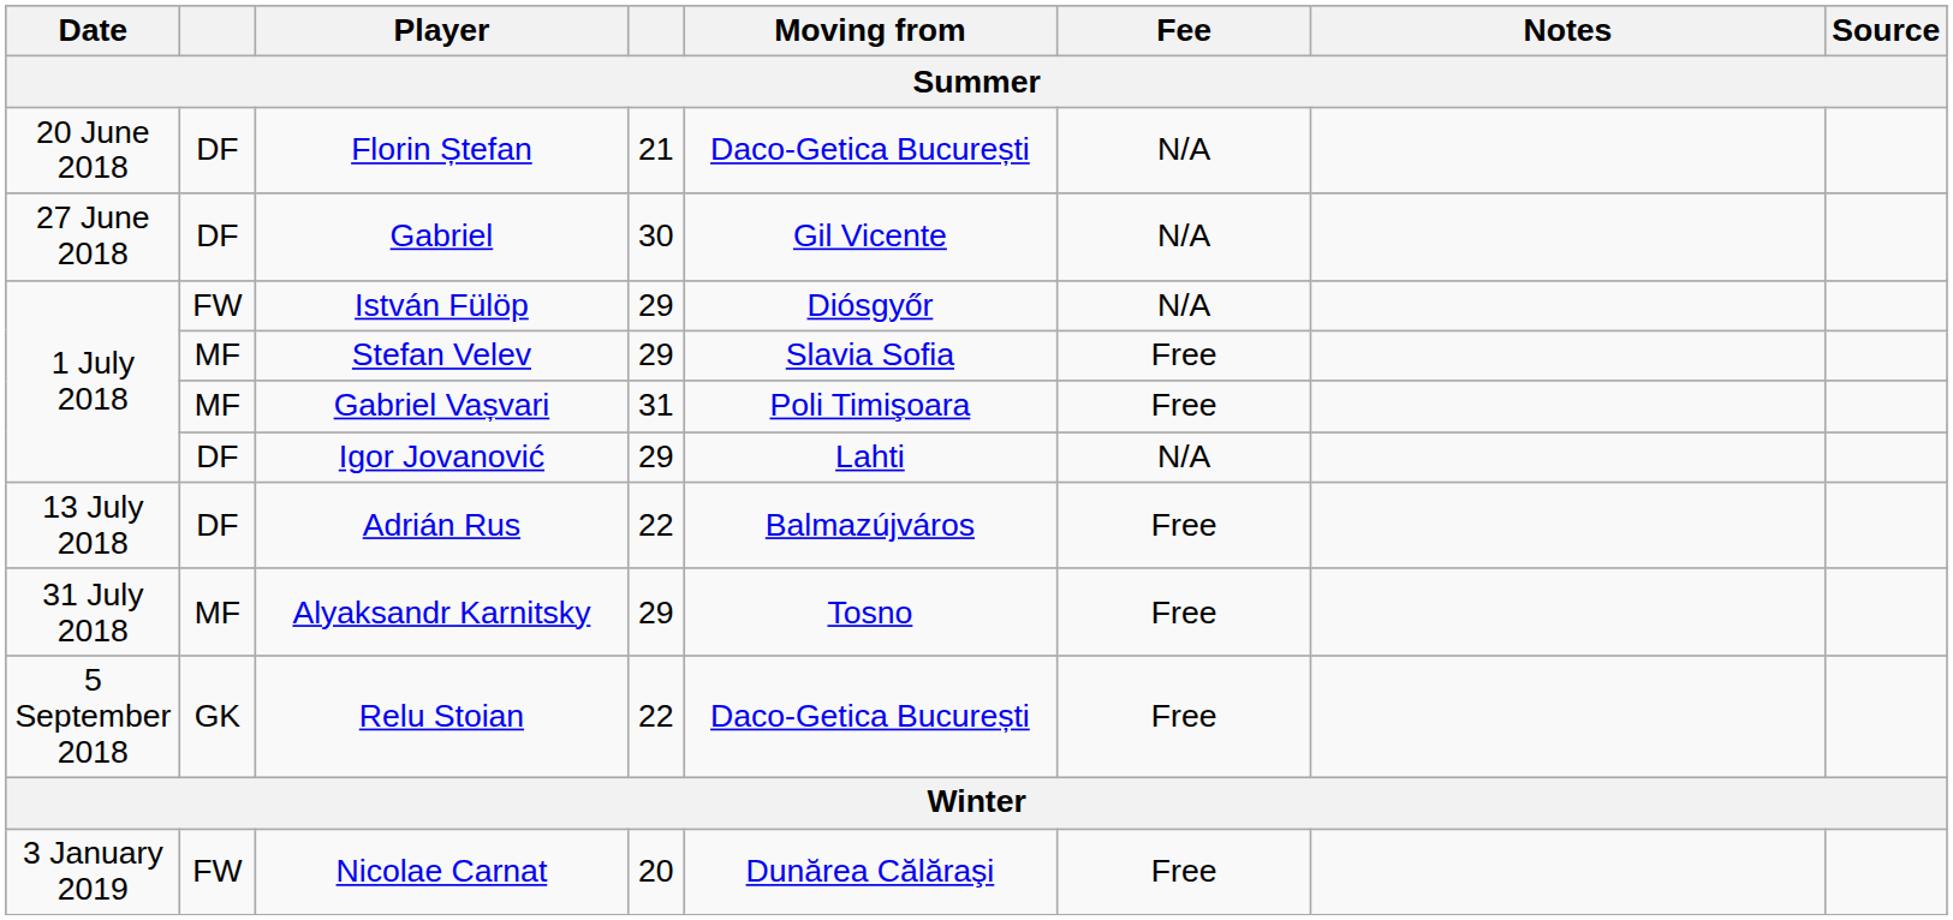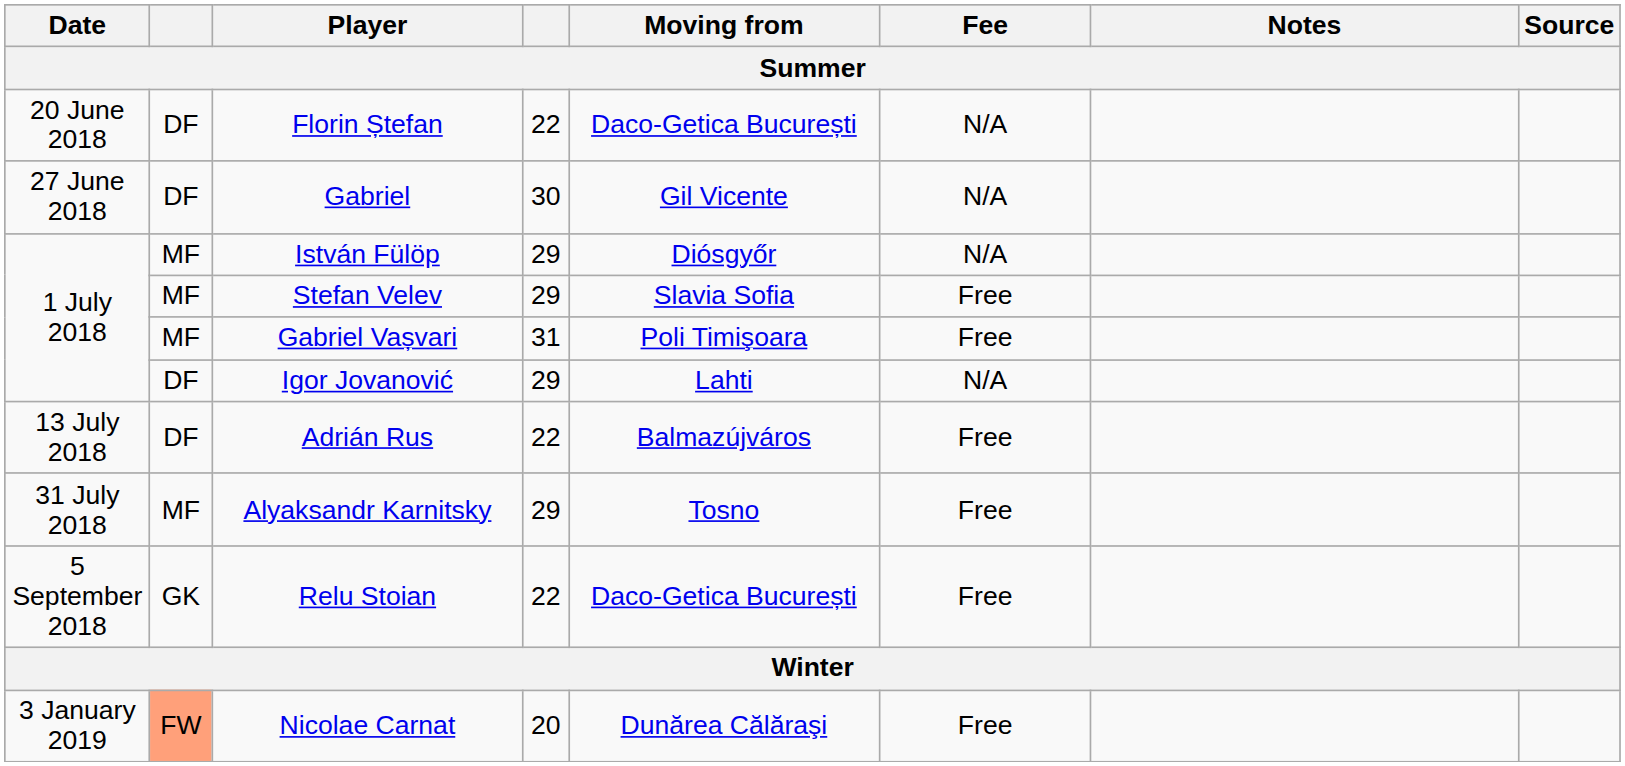Florin Ștefan | column 4: 21 -> 22
István Fülöp | column 2: FW -> MF
Nicolae Carnat | column 2: no background -> lightsalmon background
